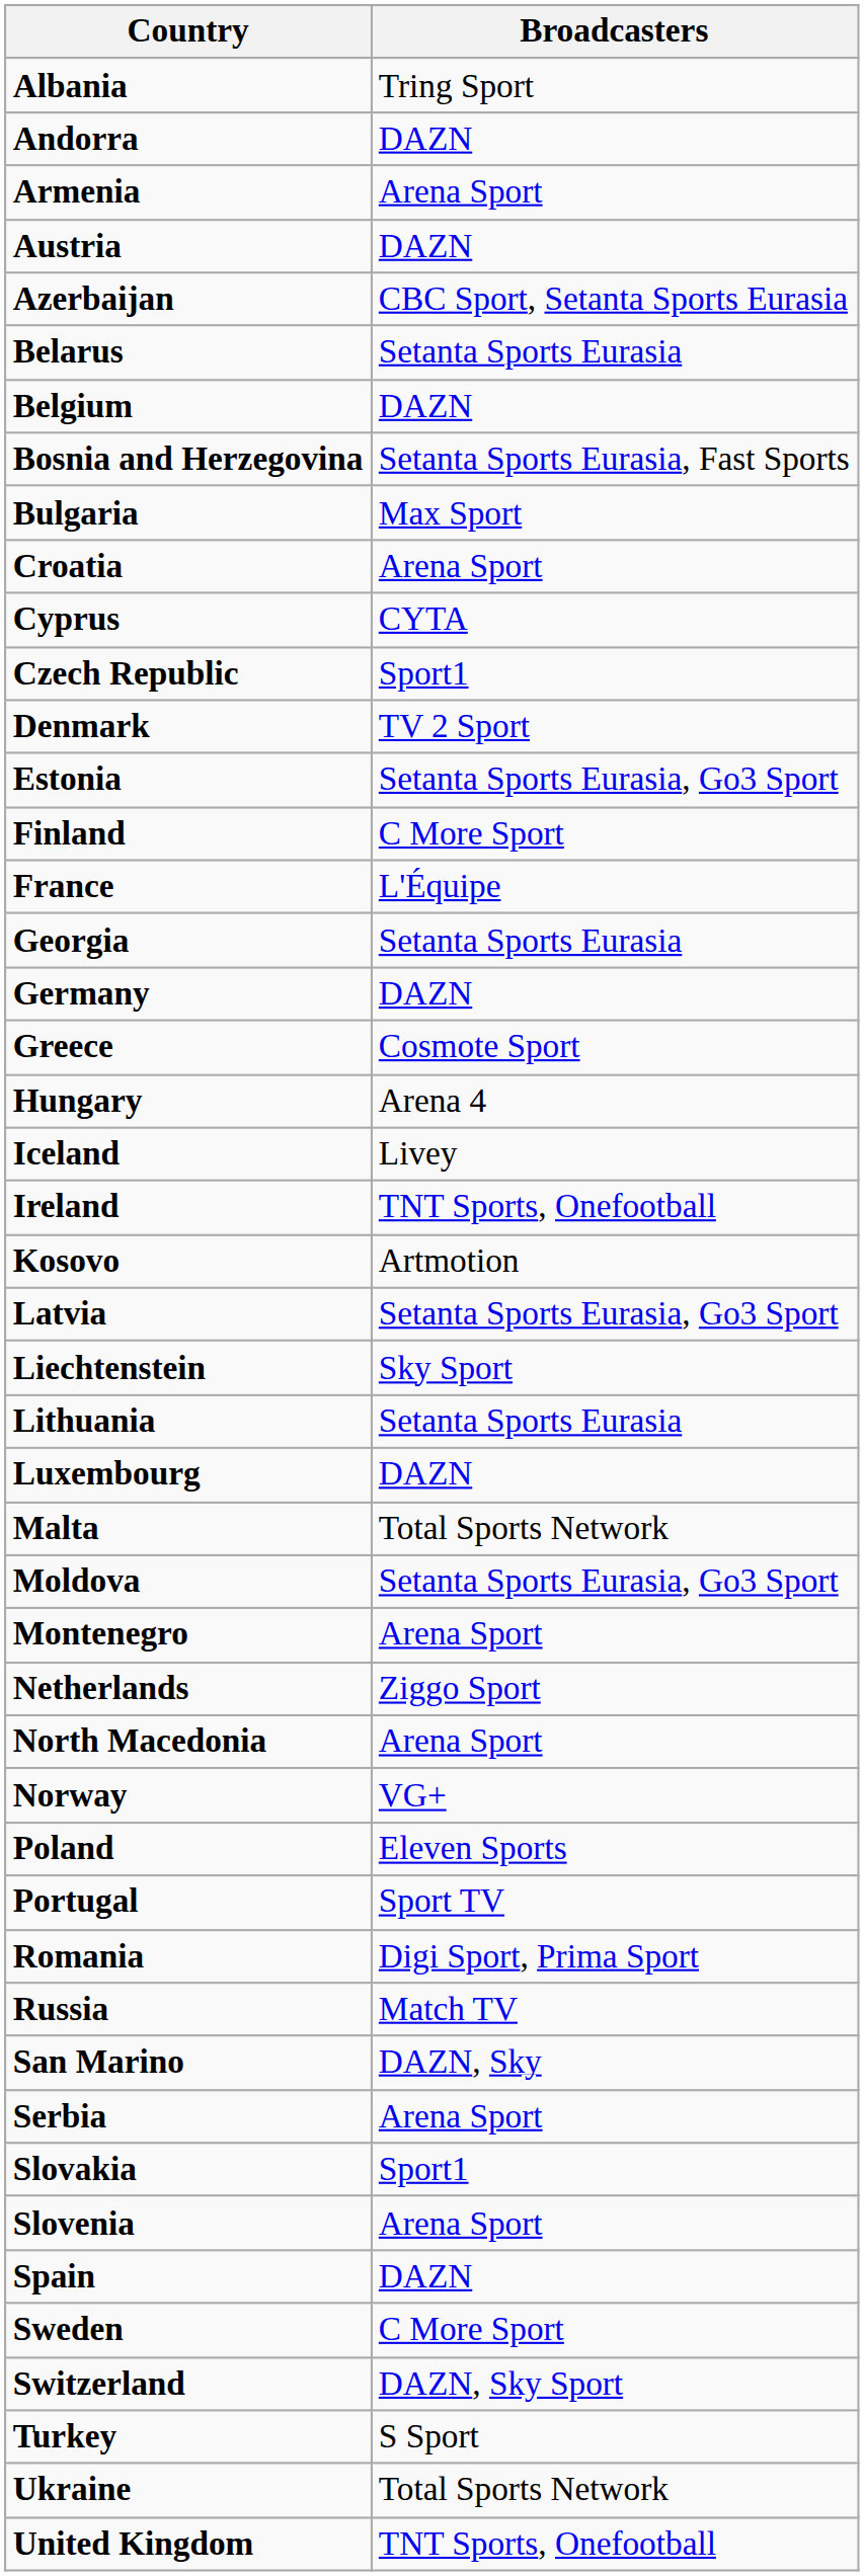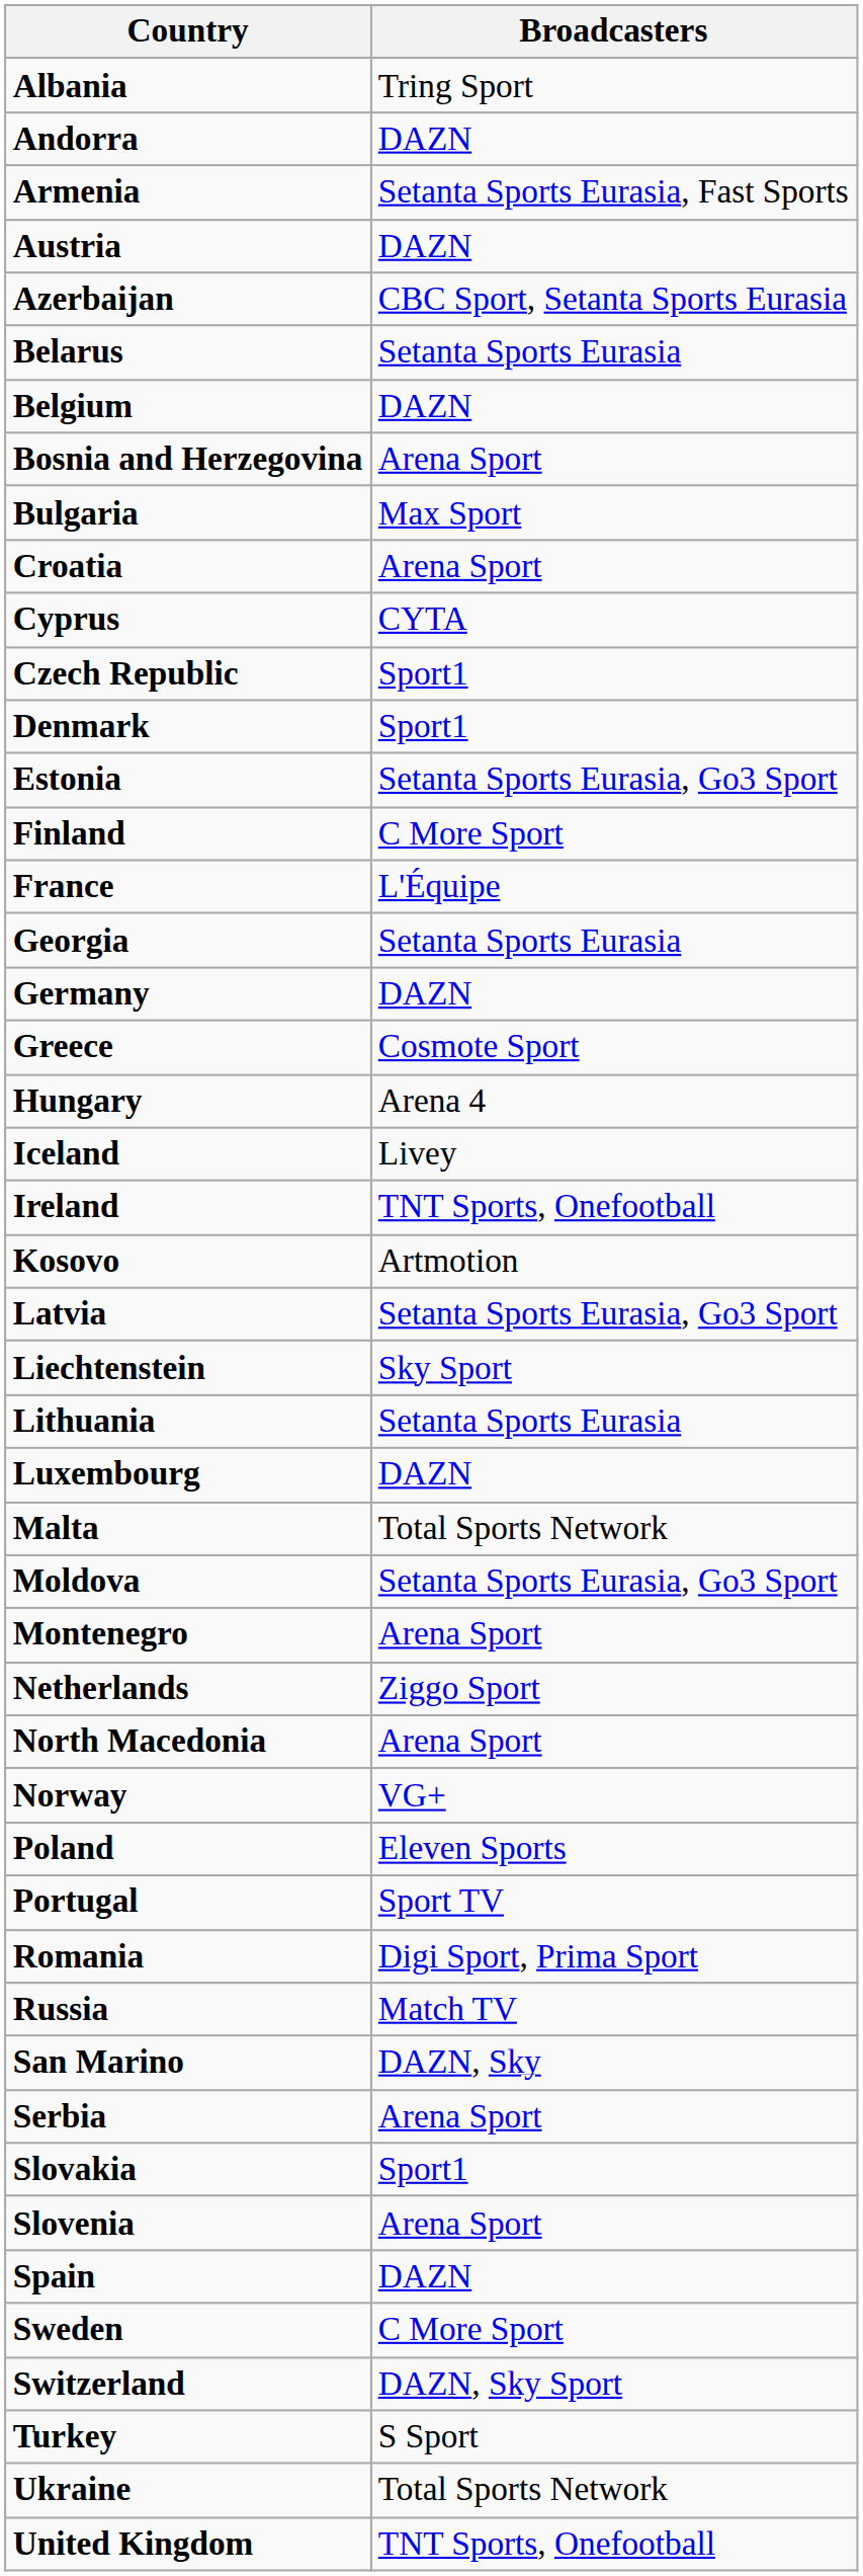Armenia | Broadcasters: Arena Sport -> Setanta Sports Eurasia, Fast Sports
Bosnia and Herzegovina | Broadcasters: Setanta Sports Eurasia, Fast Sports -> Arena Sport
Denmark | Broadcasters: TV 2 Sport -> Sport1
